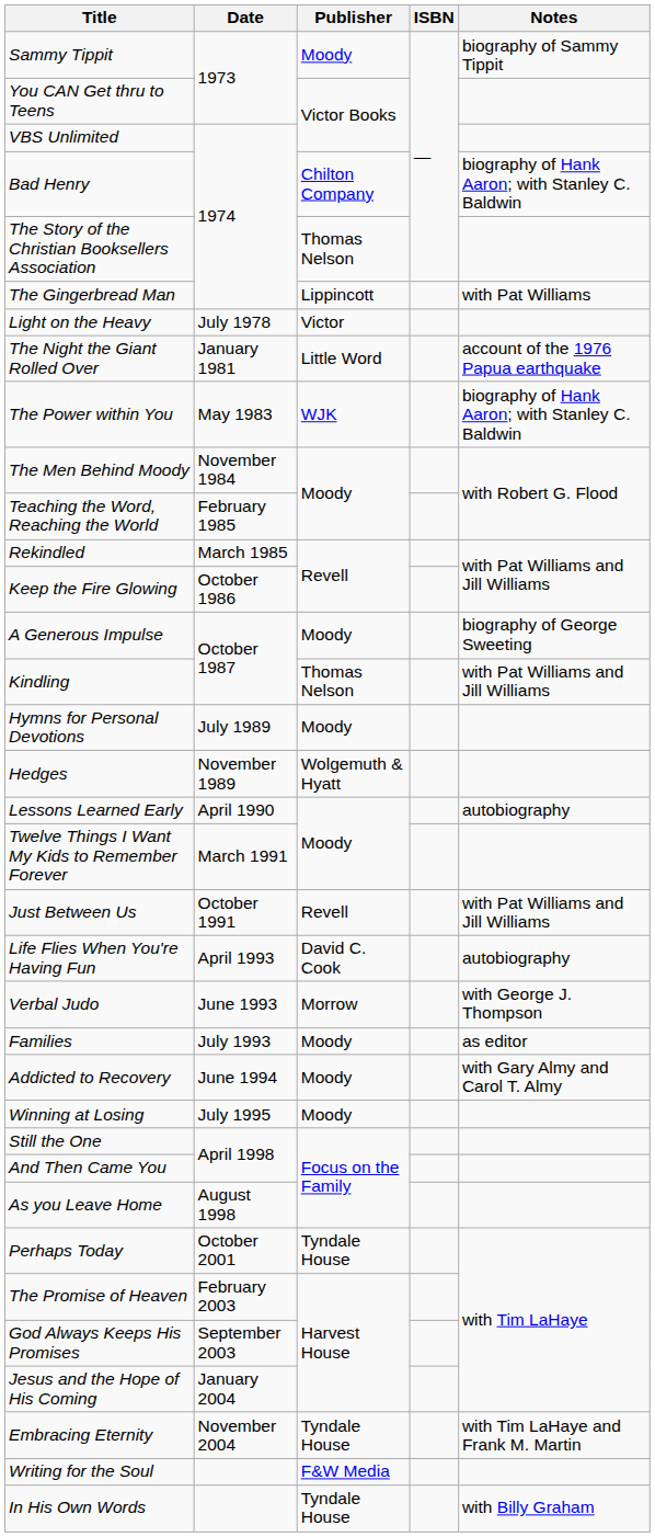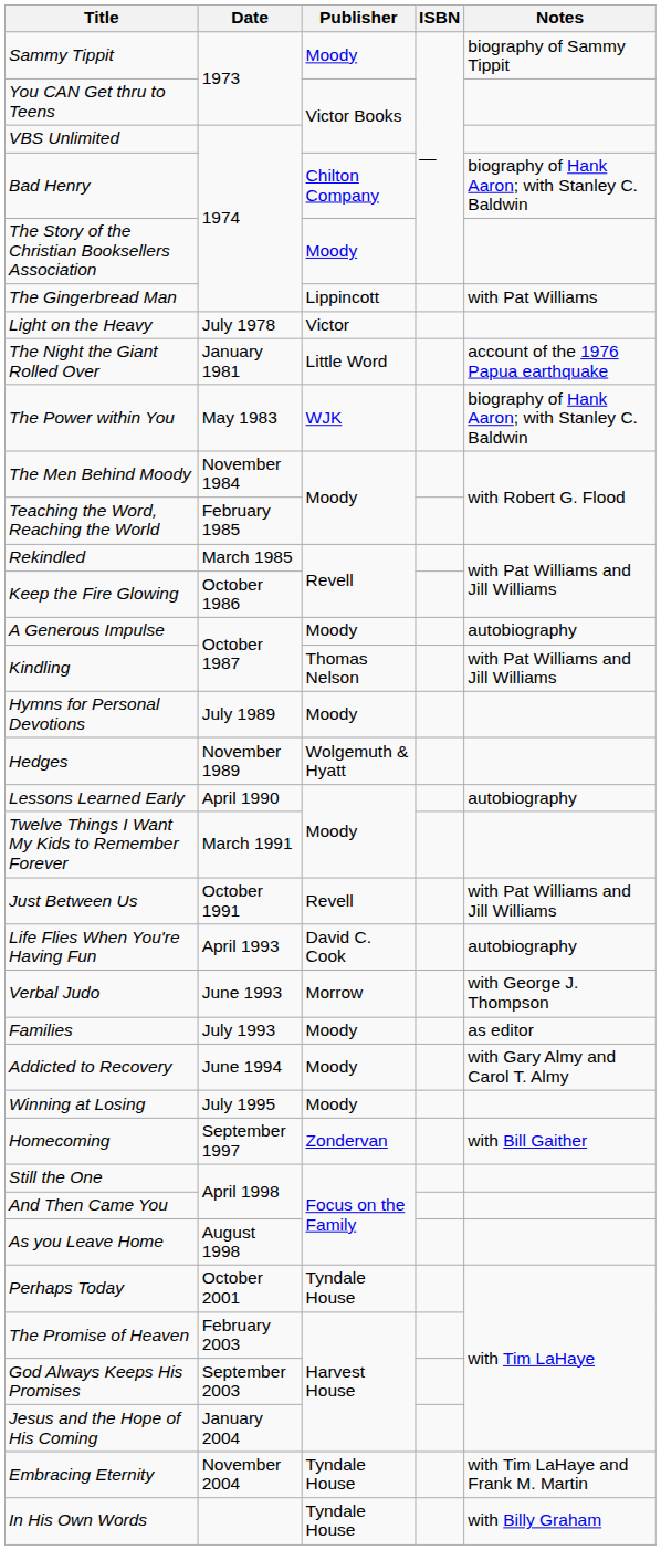The Story of the Christian Booksellers Association | Publisher: Thomas Nelson -> Moody
A Generous Impulse | Notes: biography of George Sweeting -> autobiography
+ row: Homecoming | September 1997 | Zondervan | with Bill Gaither
- row: Writing for the Soul | F&W Media
